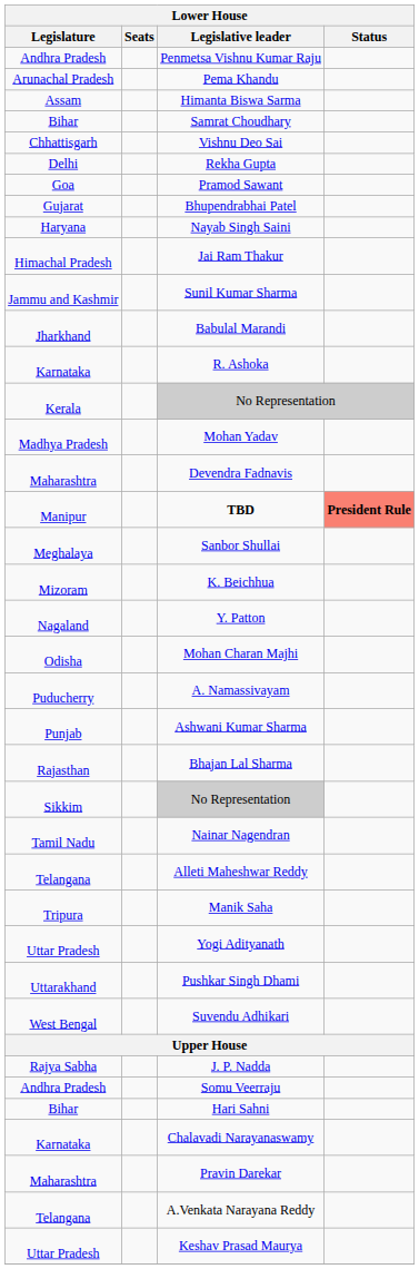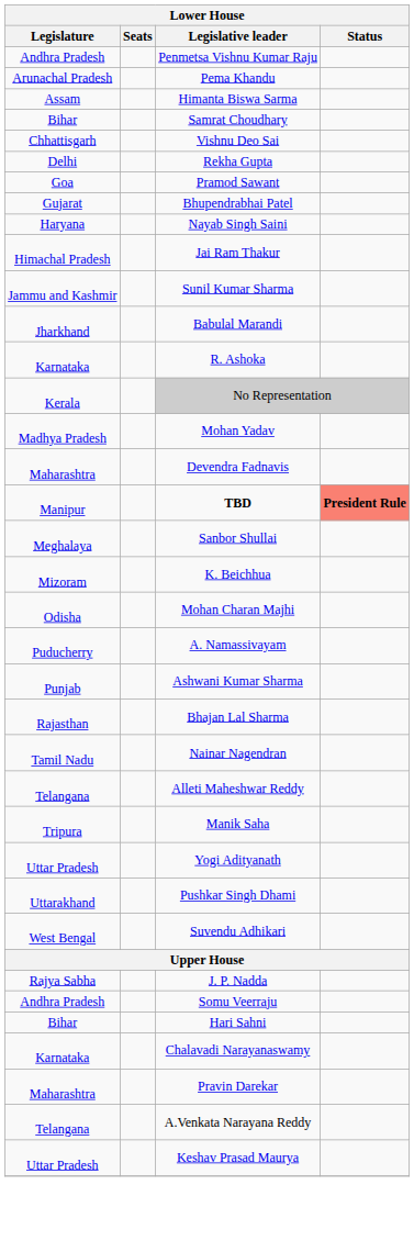- row: Nagaland | Y. Patton
- row: Sikkim | No Representation
